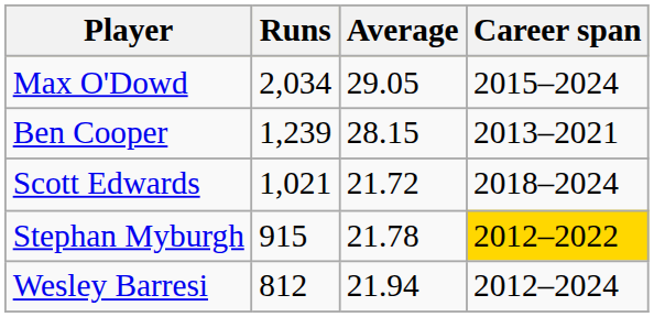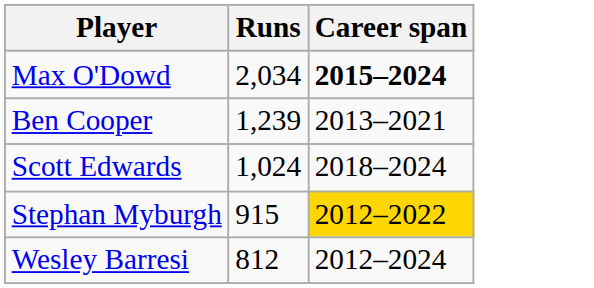- column: Average | 29.05 | 28.15 | 21.72 | 21.78 | 21.94
Max O'Dowd | Career span: normal -> bold
Scott Edwards | Runs: 1,021 -> 1,024
